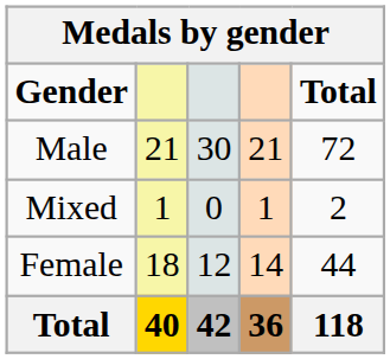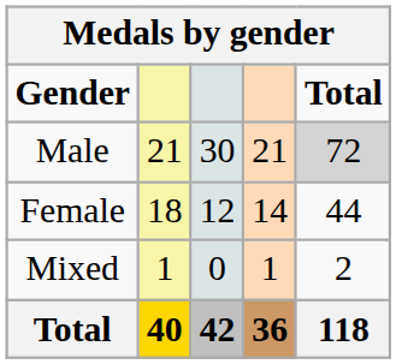Male | Total: no background -> lightgrey background
rows swapped: Female <-> Mixed
